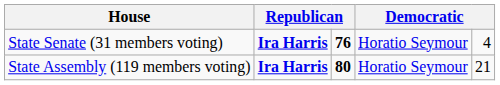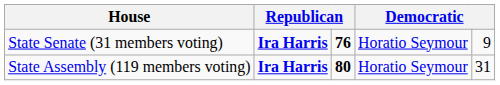State Senate (31 members voting) | column 5: 4 -> 9
State Assembly (119 members voting) | column 5: 21 -> 31
